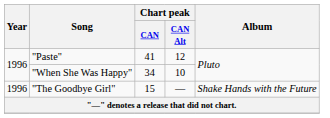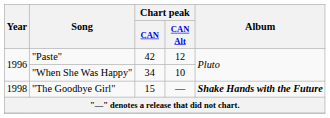"Paste" | Chart peak / CAN: 41 -> 42
"The Goodbye Girl" | Year: 1996 -> 1998
"The Goodbye Girl" | Album: normal -> bold
